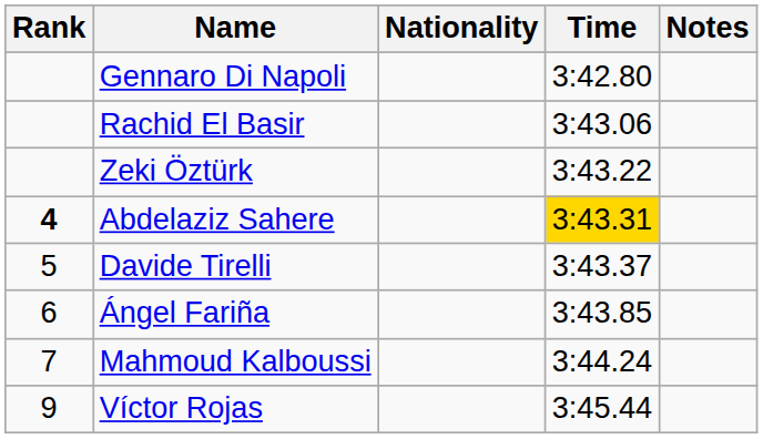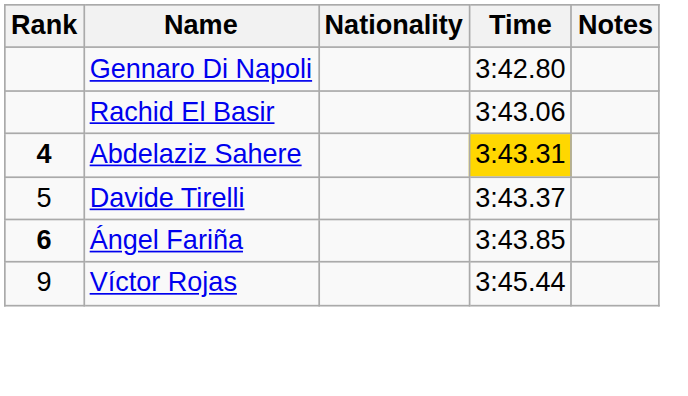- row: Zeki Öztürk | 3:43.22
Ángel Fariña | Rank: normal -> bold
- row: 7 | Mahmoud Kalboussi | 3:44.24
